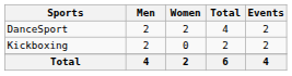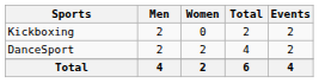rows swapped: Kickboxing <-> DanceSport
